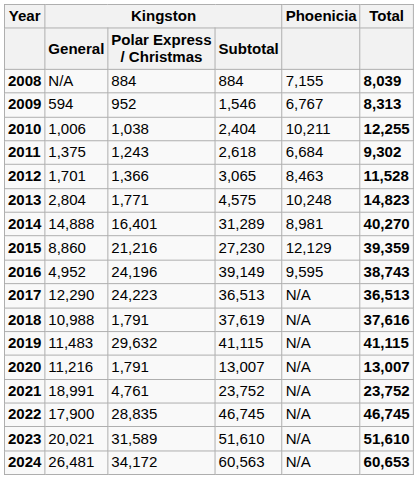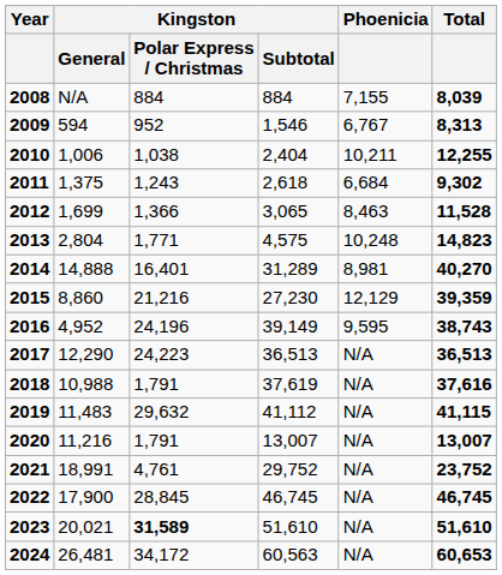2012 | Kingston / General: 1,701 -> 1,699
2019 | Kingston / Subtotal: 41,115 -> 41,112
2021 | Kingston / Subtotal: 23,752 -> 29,752
2022 | Kingston / Polar Express / Christmas: 28,835 -> 28,845
2023 | Kingston / Polar Express / Christmas: normal -> bold
